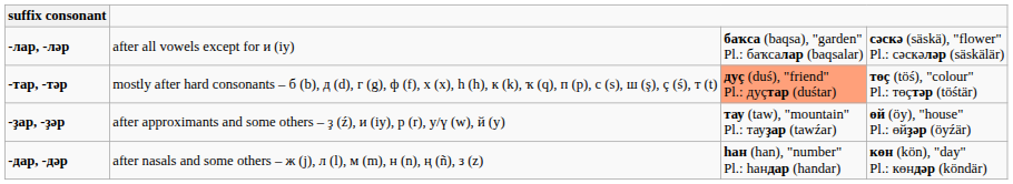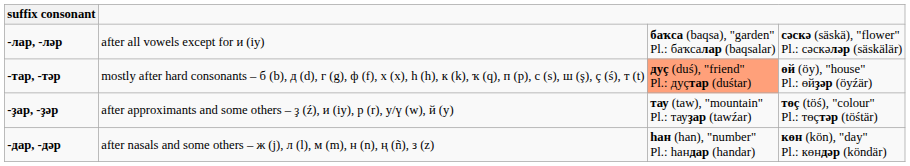-тар, -тәр | column 4: төç (töś), "colour" Pl.: төçтәр (töśtär) -> өй (öy), "house" Pl.: өйҙәр (öyźär)
-ҙар, -ҙәр | column 4: өй (öy), "house" Pl.: өйҙәр (öyźär) -> төç (töś), "colour" Pl.: төçтәр (töśtär)
